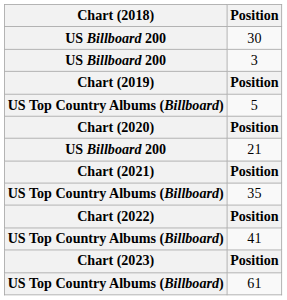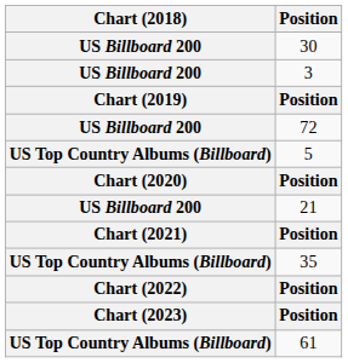+ row: US Billboard 200 | 72
- row: US Top Country Albums (Billboard) | 41
